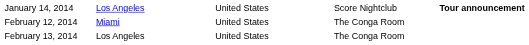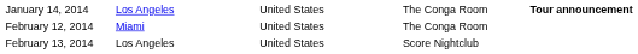January 14, 2014 | column 4: Score Nightclub -> The Conga Room
February 13, 2014 | column 4: The Conga Room -> Score Nightclub
